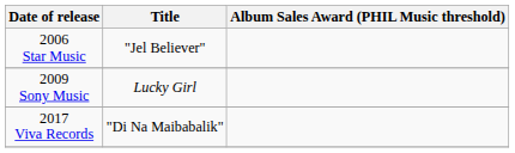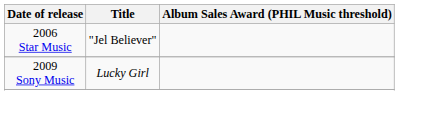- row: 2017 Viva Records | "Di Na Maibabalik"
